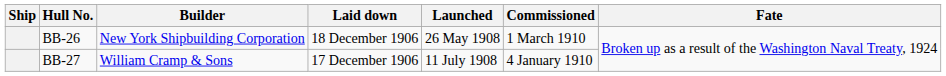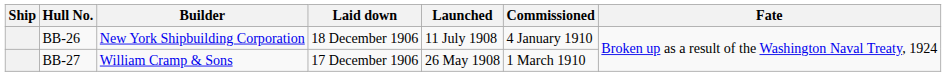BB-26 | Launched: 26 May 1908 -> 11 July 1908
BB-26 | Commissioned: 1 March 1910 -> 4 January 1910
BB-27 | Launched: 11 July 1908 -> 26 May 1908
BB-27 | Commissioned: 4 January 1910 -> 1 March 1910
